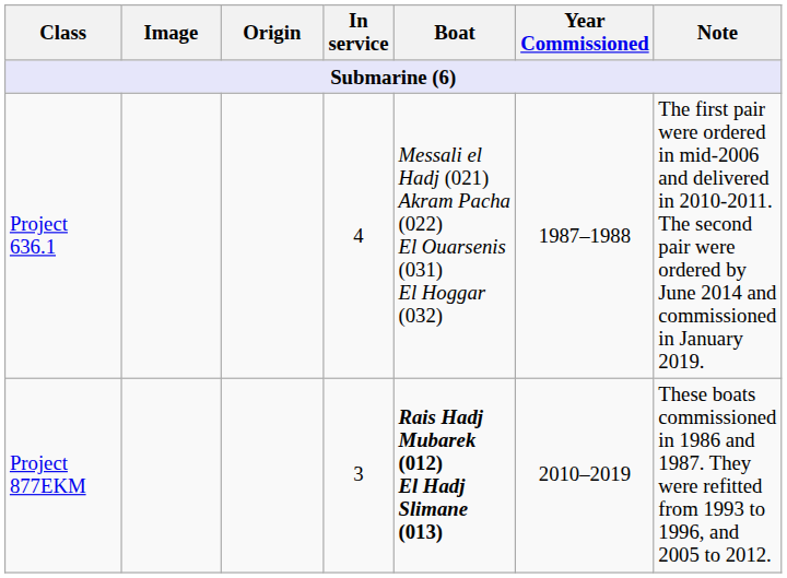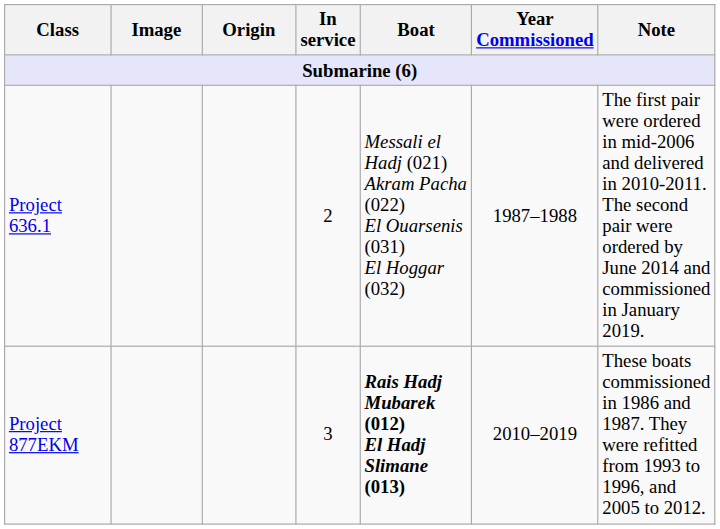Project 636.1 | In service: 4 -> 2
